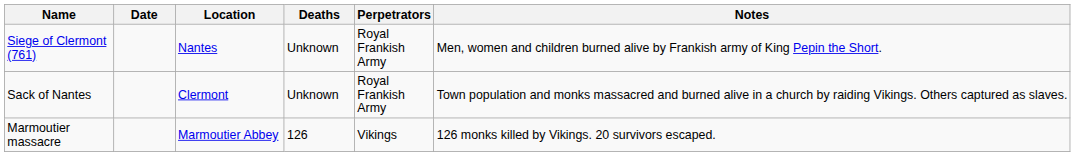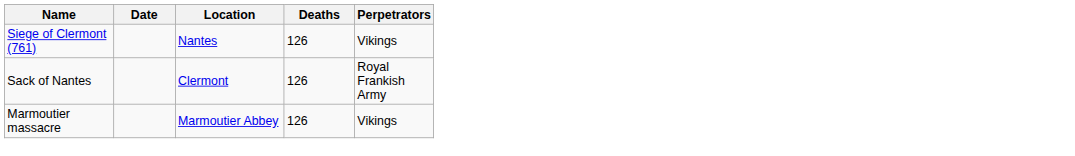- column: Notes | Men, women and children burned alive by Frankish army of King Pepin the Short. | Town population and monks massacred and burned alive in a church by raiding Vikings. Others captured as slaves. | 126 monks killed by Vikings. 20 survivors escaped.
Siege of Clermont (761) | Deaths: Unknown -> 126
Siege of Clermont (761) | Perpetrators: Royal Frankish Army -> Vikings
Sack of Nantes | Deaths: Unknown -> 126
